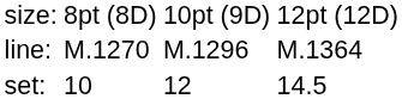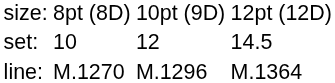rows swapped: set: <-> line:
